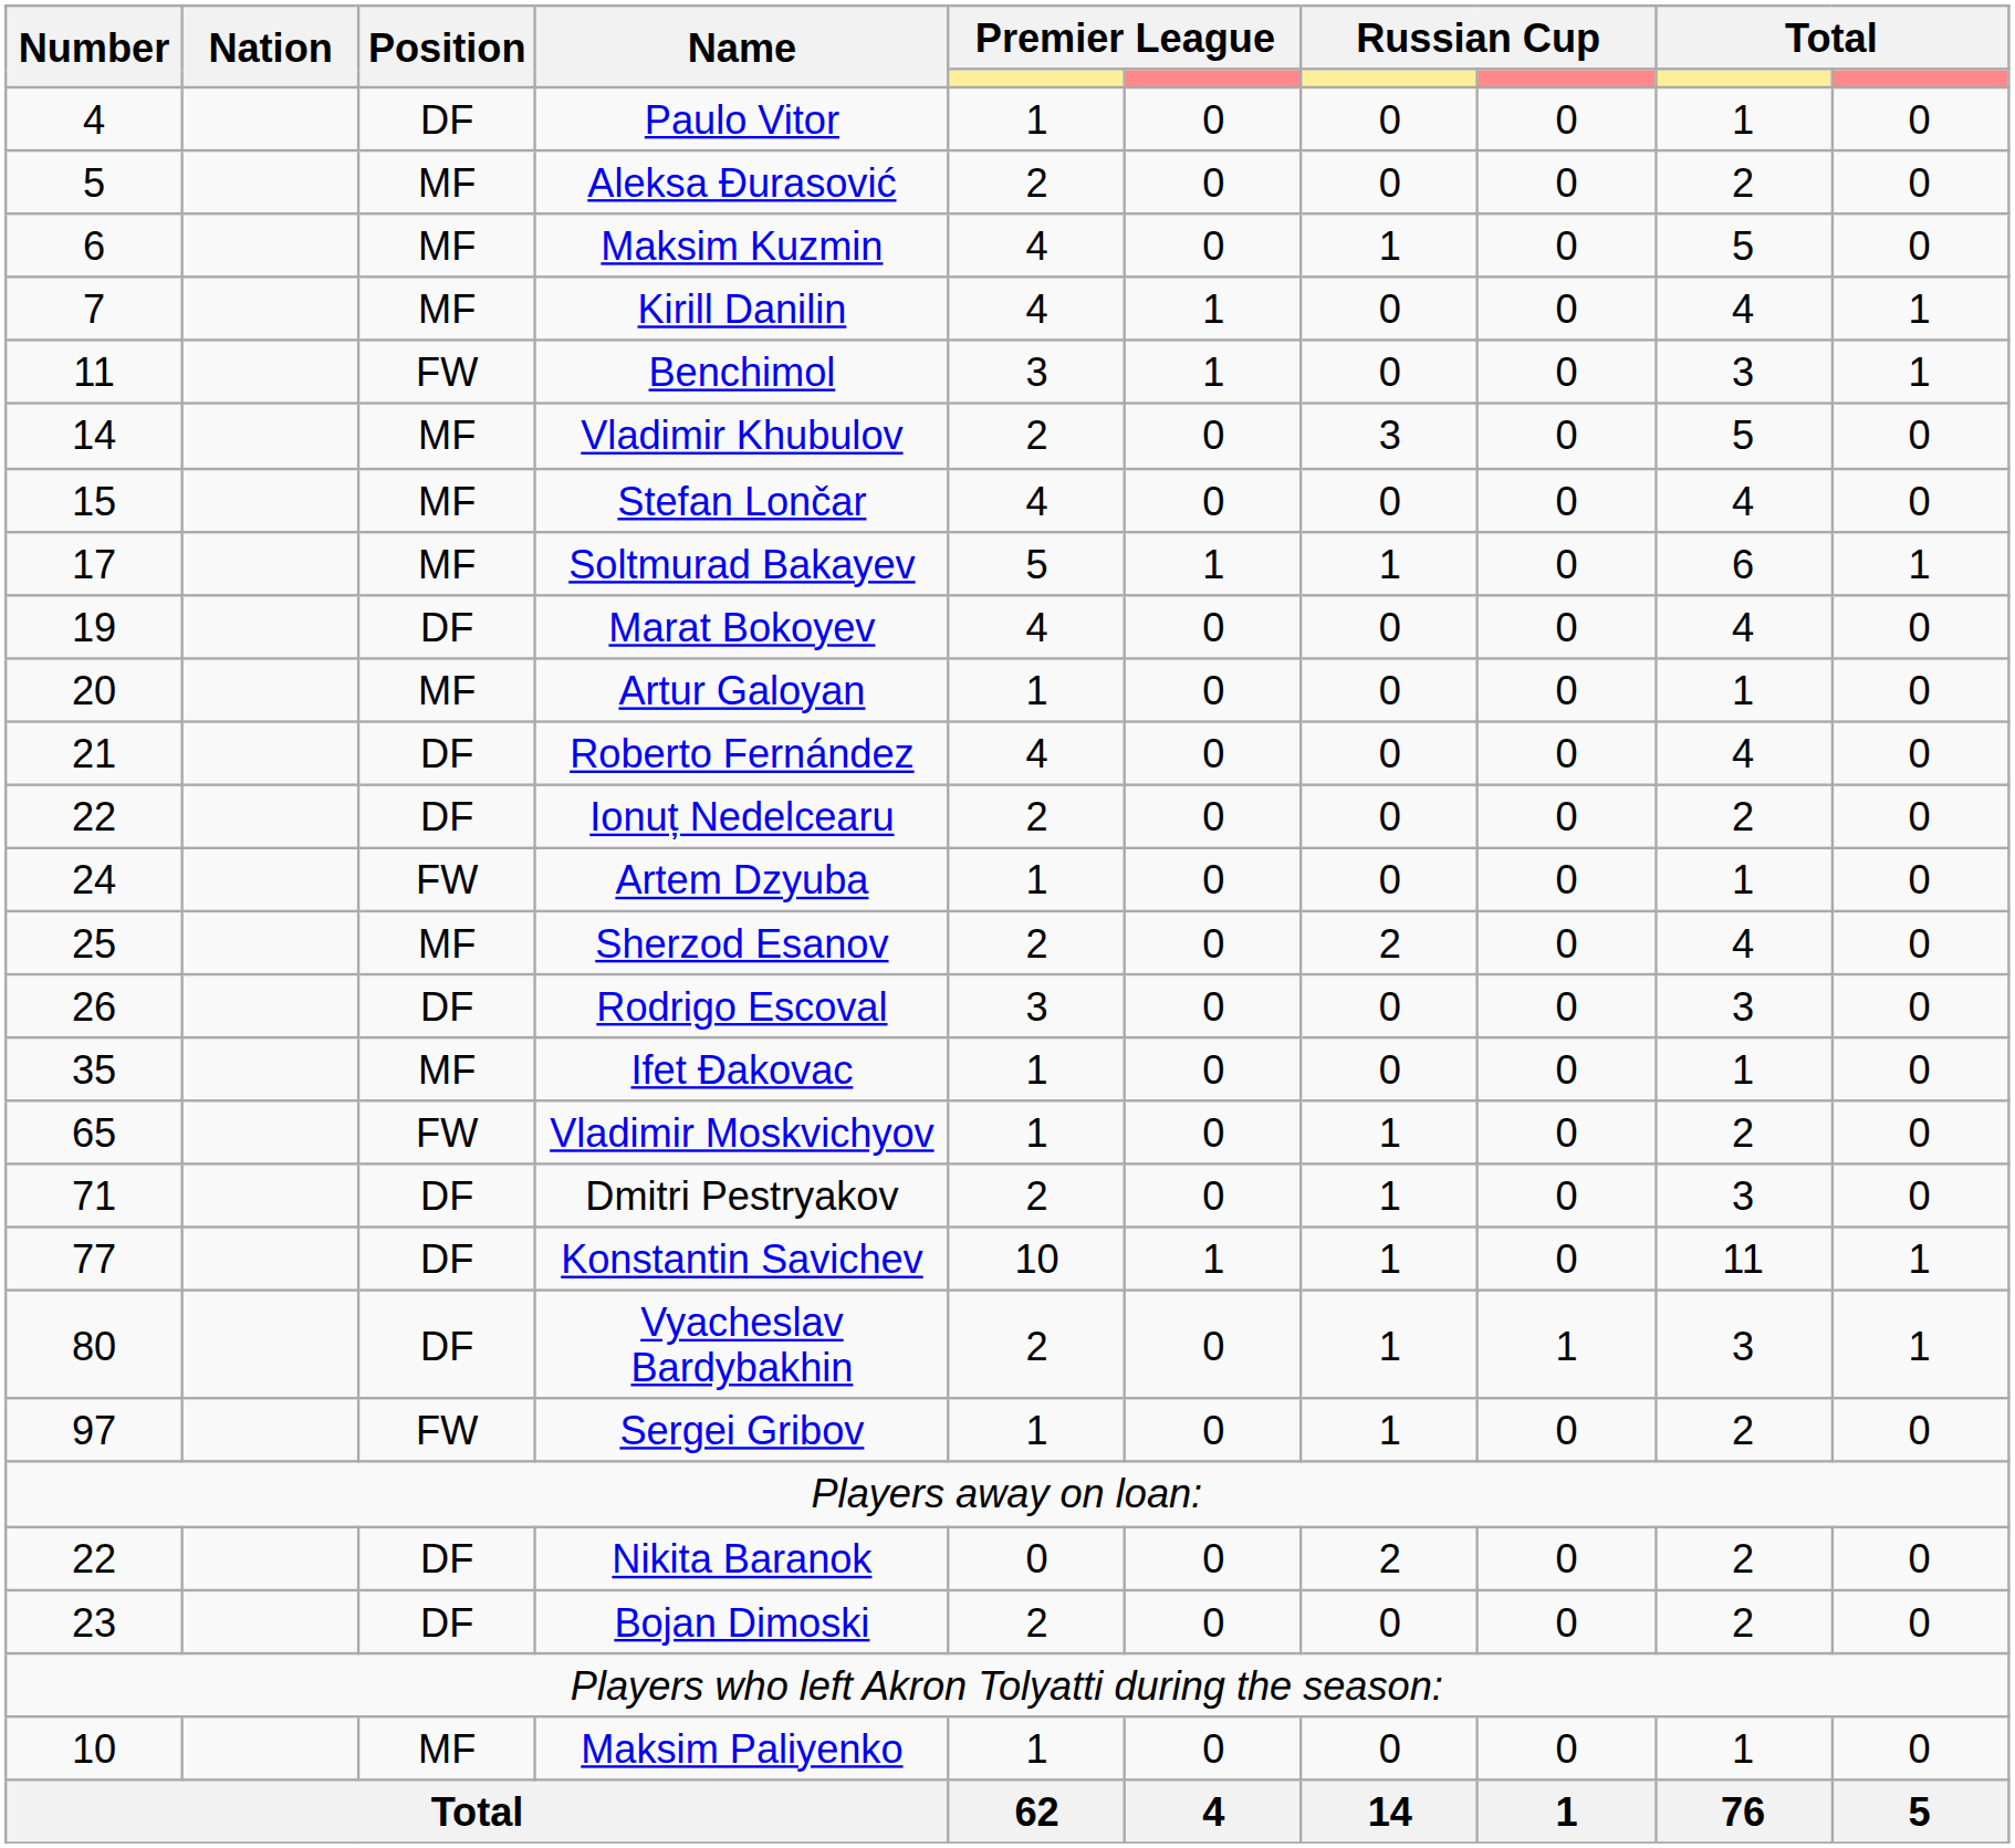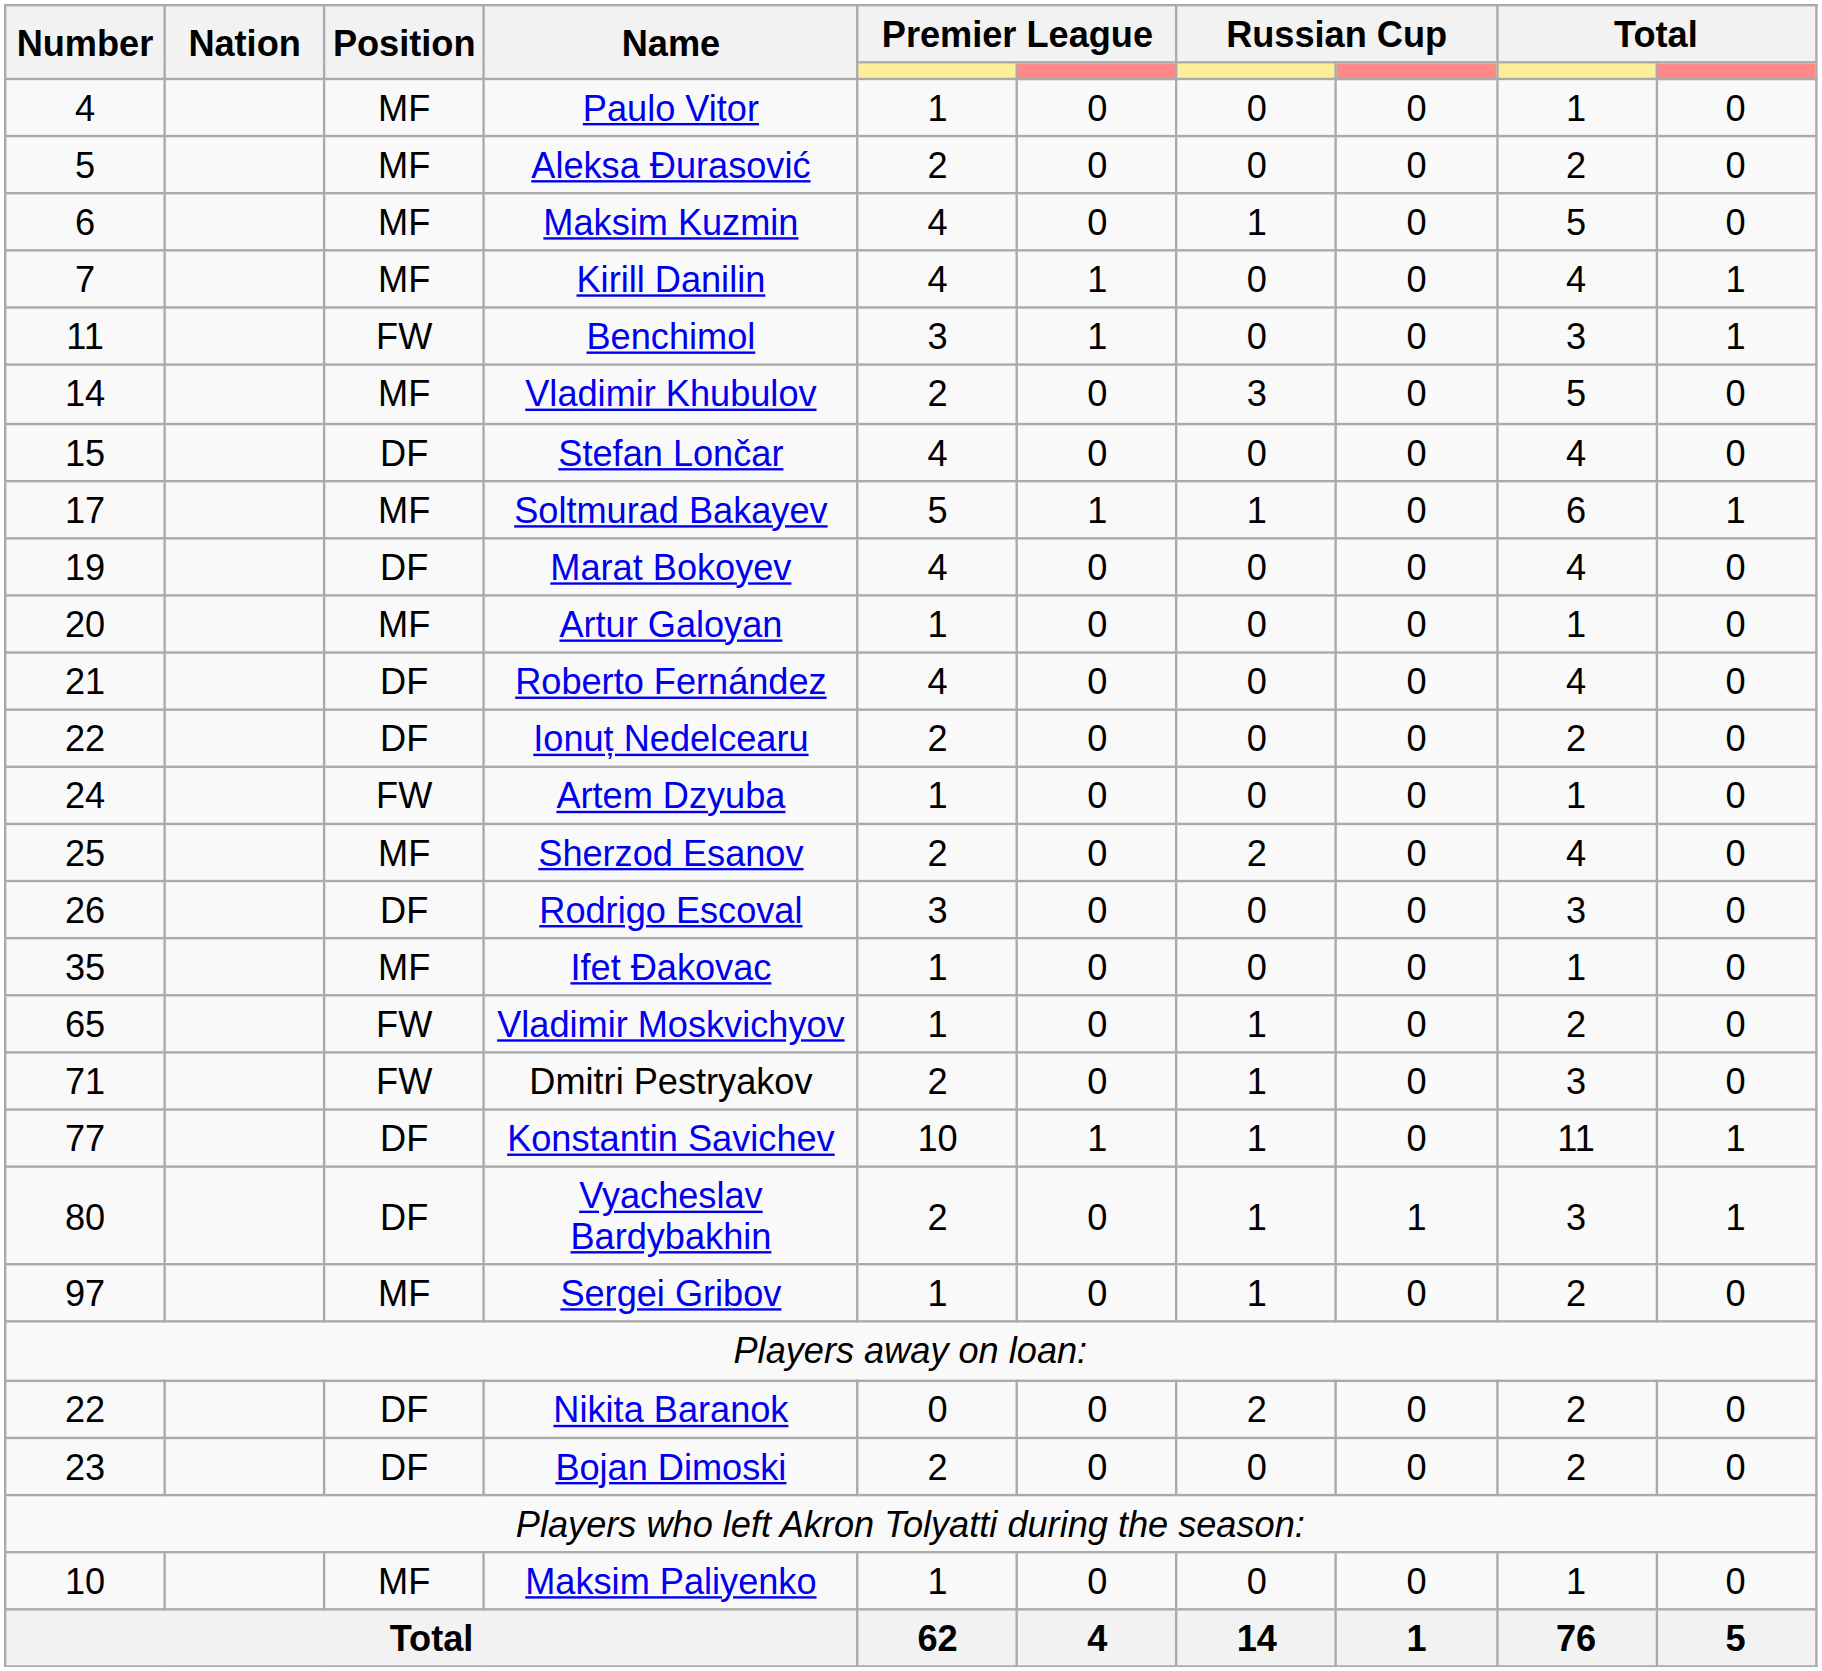Paulo Vitor | Position: DF -> MF
Stefan Lončar | Position: MF -> DF
Dmitri Pestryakov | Position: DF -> FW
Sergei Gribov | Position: FW -> MF
